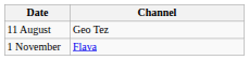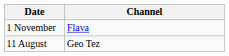rows swapped: 11 August <-> 1 November
